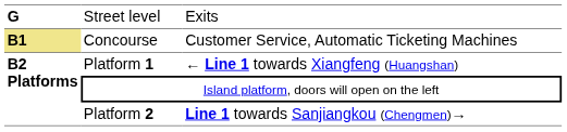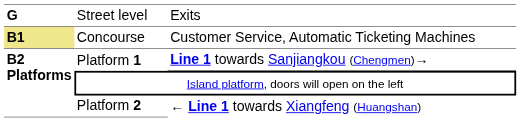Platform 1 | column 3: ← Line 1 towards Xiangfeng (Huangshan) -> Line 1 towards Sanjiangkou (Chengmen)→
Platform 2 | column 3: Line 1 towards Sanjiangkou (Chengmen)→ -> ← Line 1 towards Xiangfeng (Huangshan)
